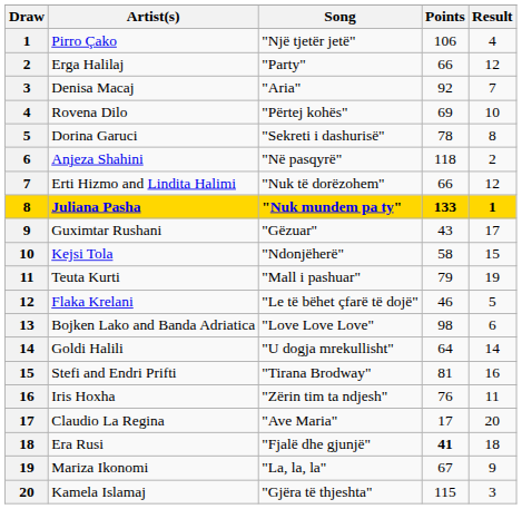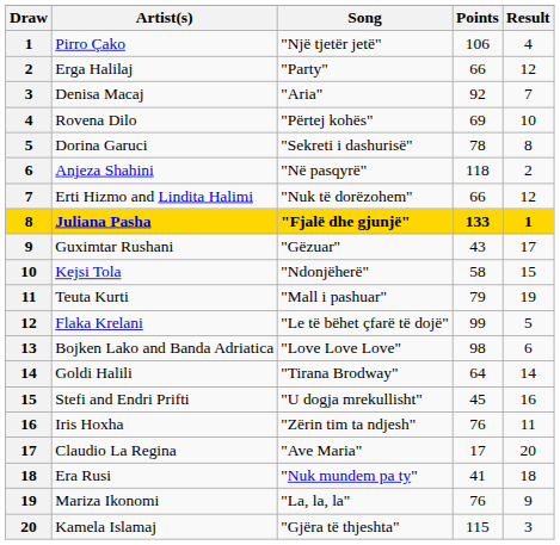Juliana Pasha | Song: "Nuk mundem pa ty" -> "Fjalë dhe gjunjë"
Flaka Krelani | Points: 46 -> 99
Goldi Halili | Song: "U dogja mrekullisht" -> "Tirana Brodway"
Stefi and Endri Prifti | Song: "Tirana Brodway" -> "U dogja mrekullisht"
Stefi and Endri Prifti | Points: 81 -> 45
Era Rusi | Song: "Fjalë dhe gjunjë" -> "Nuk mundem pa ty"
Era Rusi | Points: bold -> normal
Mariza Ikonomi | Points: 67 -> 76
